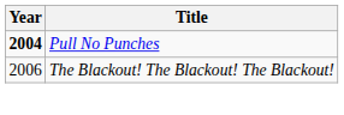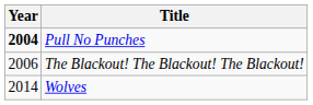+ row: 2014 | Wolves
